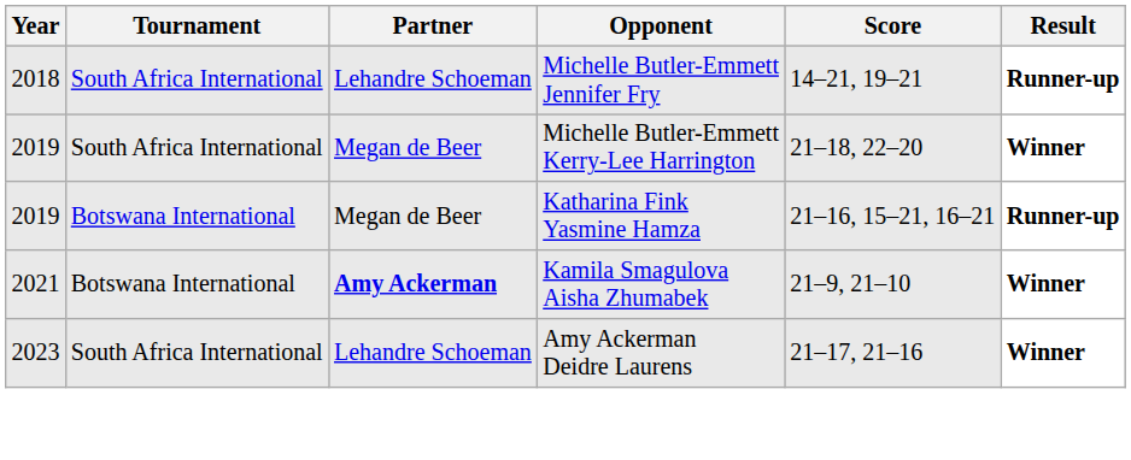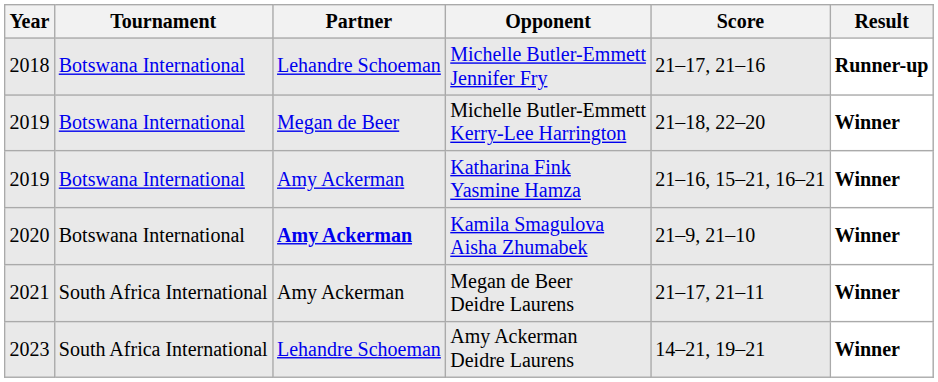Michelle Butler-Emmett Jennifer Fry | Tournament: South Africa International -> Botswana International
Michelle Butler-Emmett Jennifer Fry | Score: 14–21, 19–21 -> 21–17, 21–16
Michelle Butler-Emmett Kerry-Lee Harrington | Tournament: South Africa International -> Botswana International
Katharina Fink Yasmine Hamza | Partner: Megan de Beer -> Amy Ackerman
Katharina Fink Yasmine Hamza | Result: Runner-up -> Winner
Kamila Smagulova Aisha Zhumabek | Year: 2021 -> 2020
+ row: 2021 | South Africa International | Amy Ackerman | Megan de Beer Deidre Laurens | 21–17, 21–11 | Winner
Amy Ackerman Deidre Laurens | Score: 21–17, 21–16 -> 14–21, 19–21
